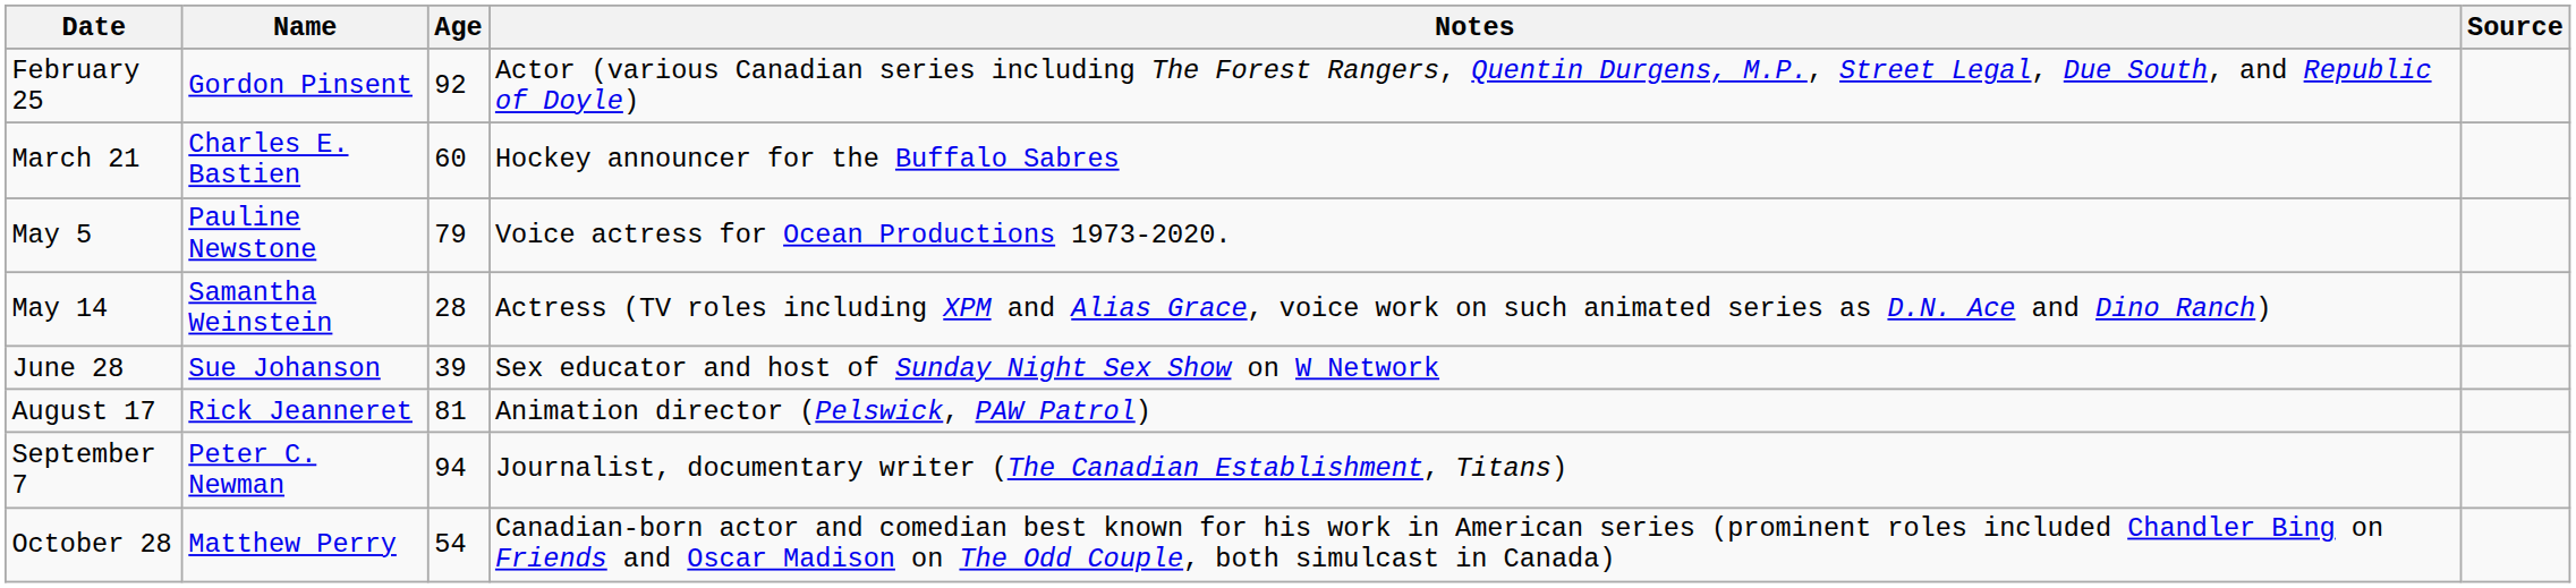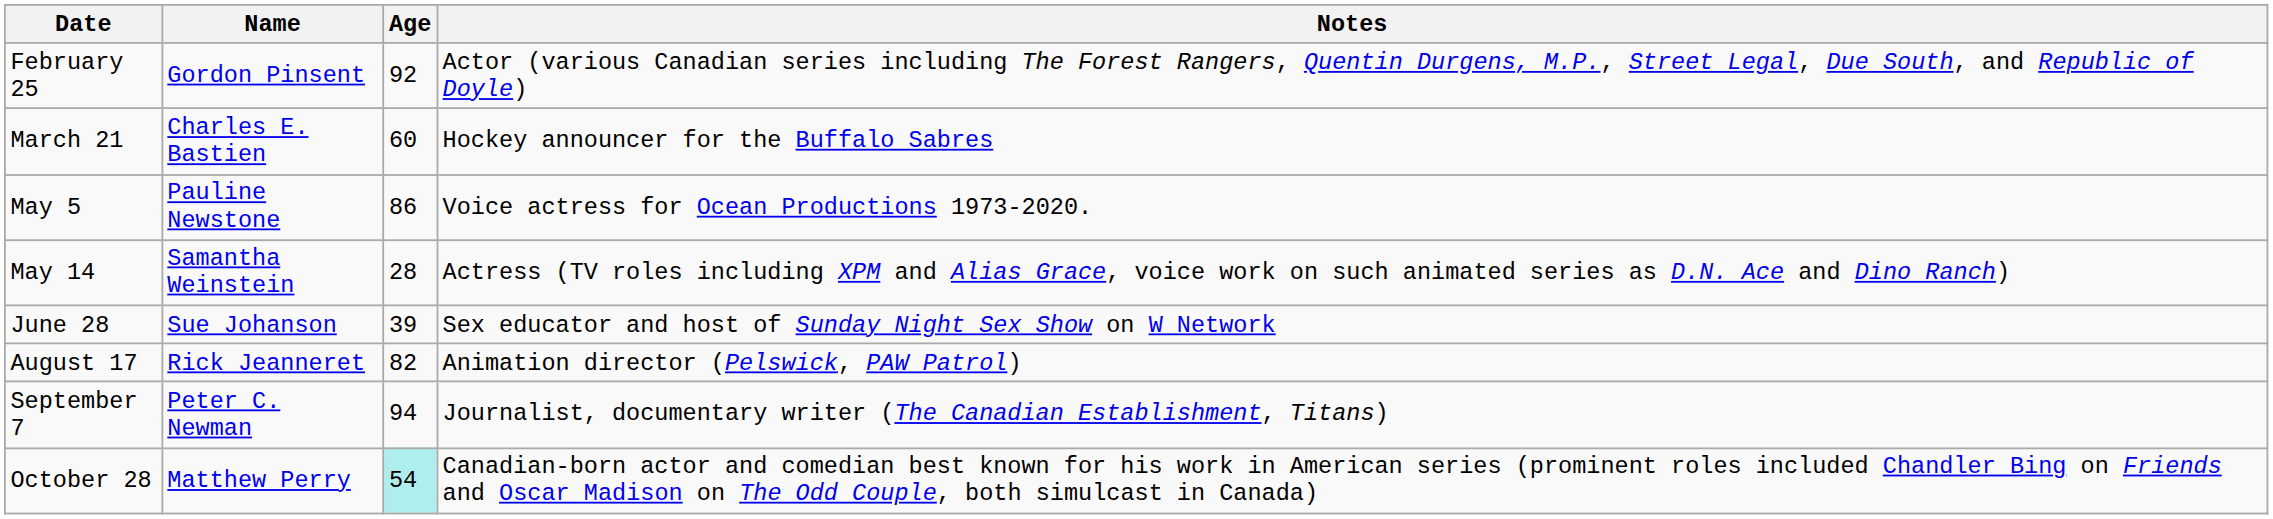- column: Source
May 5 | Age: 79 -> 86
August 17 | Age: 81 -> 82
October 28 | Age: no background -> paleturquoise background
